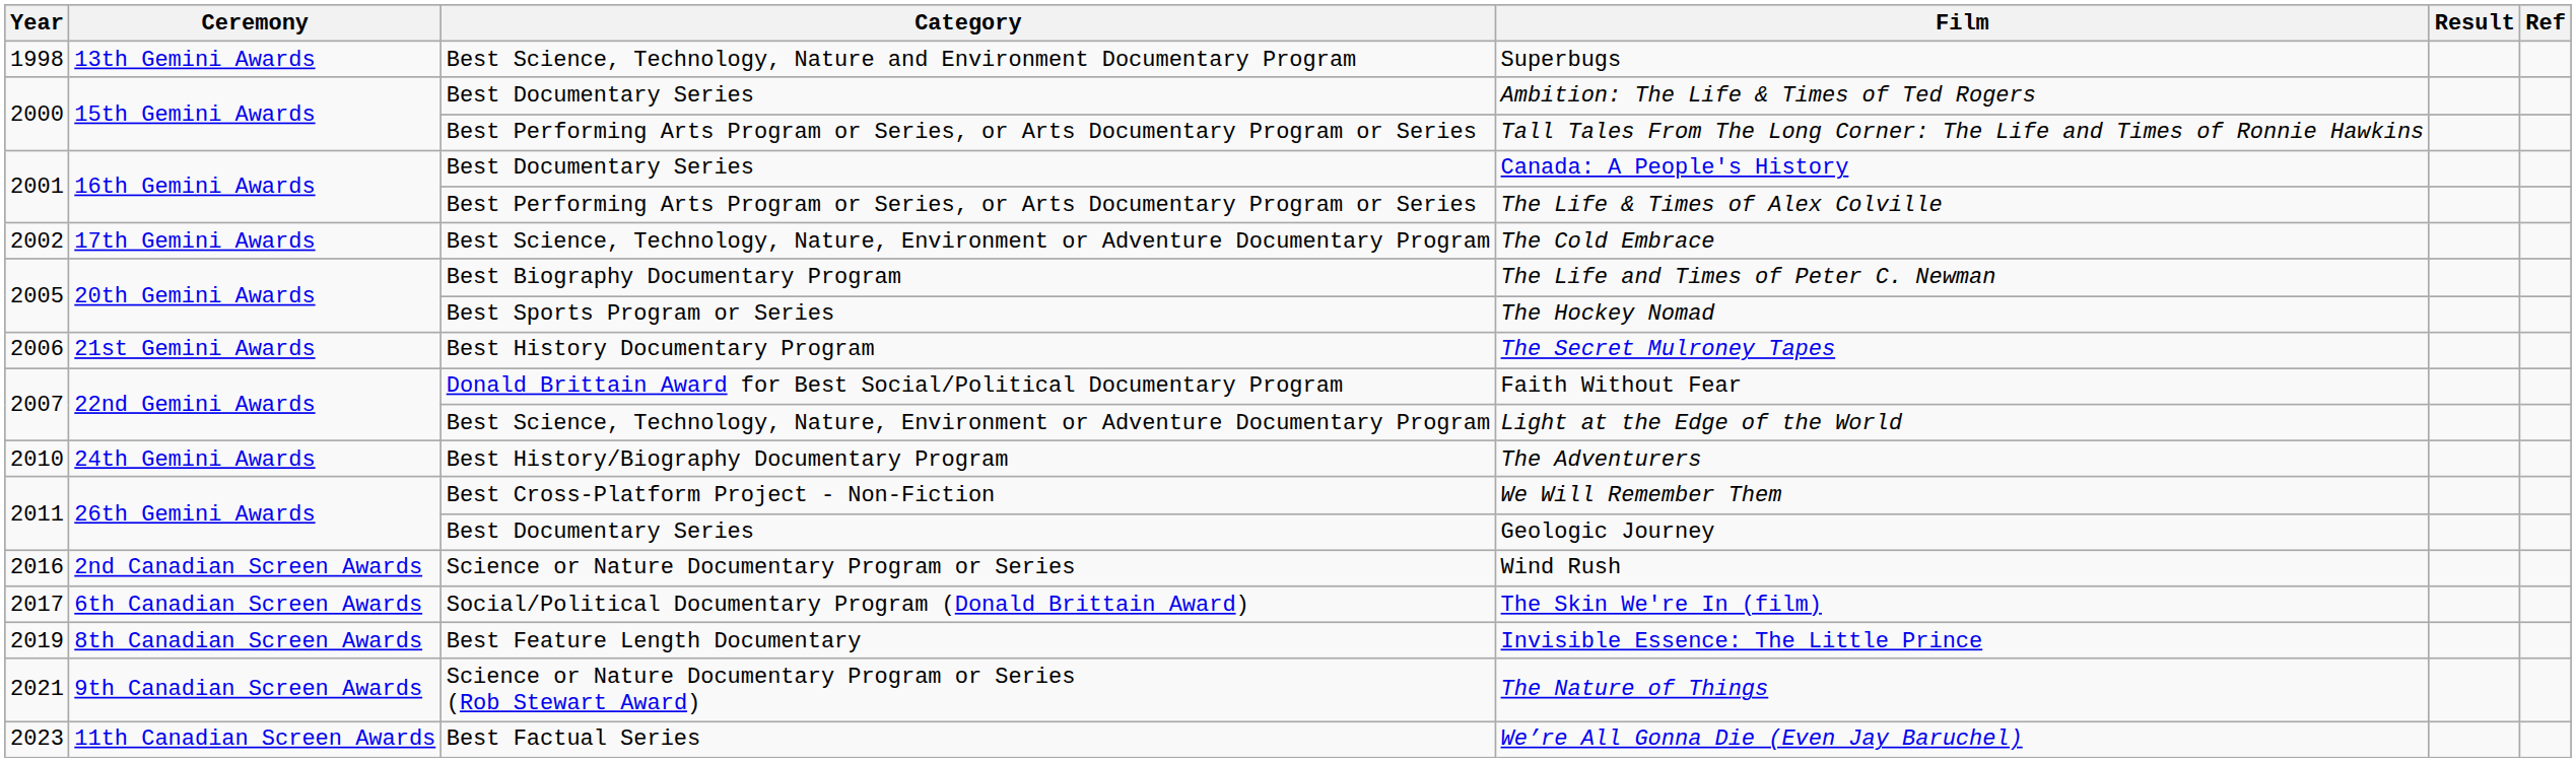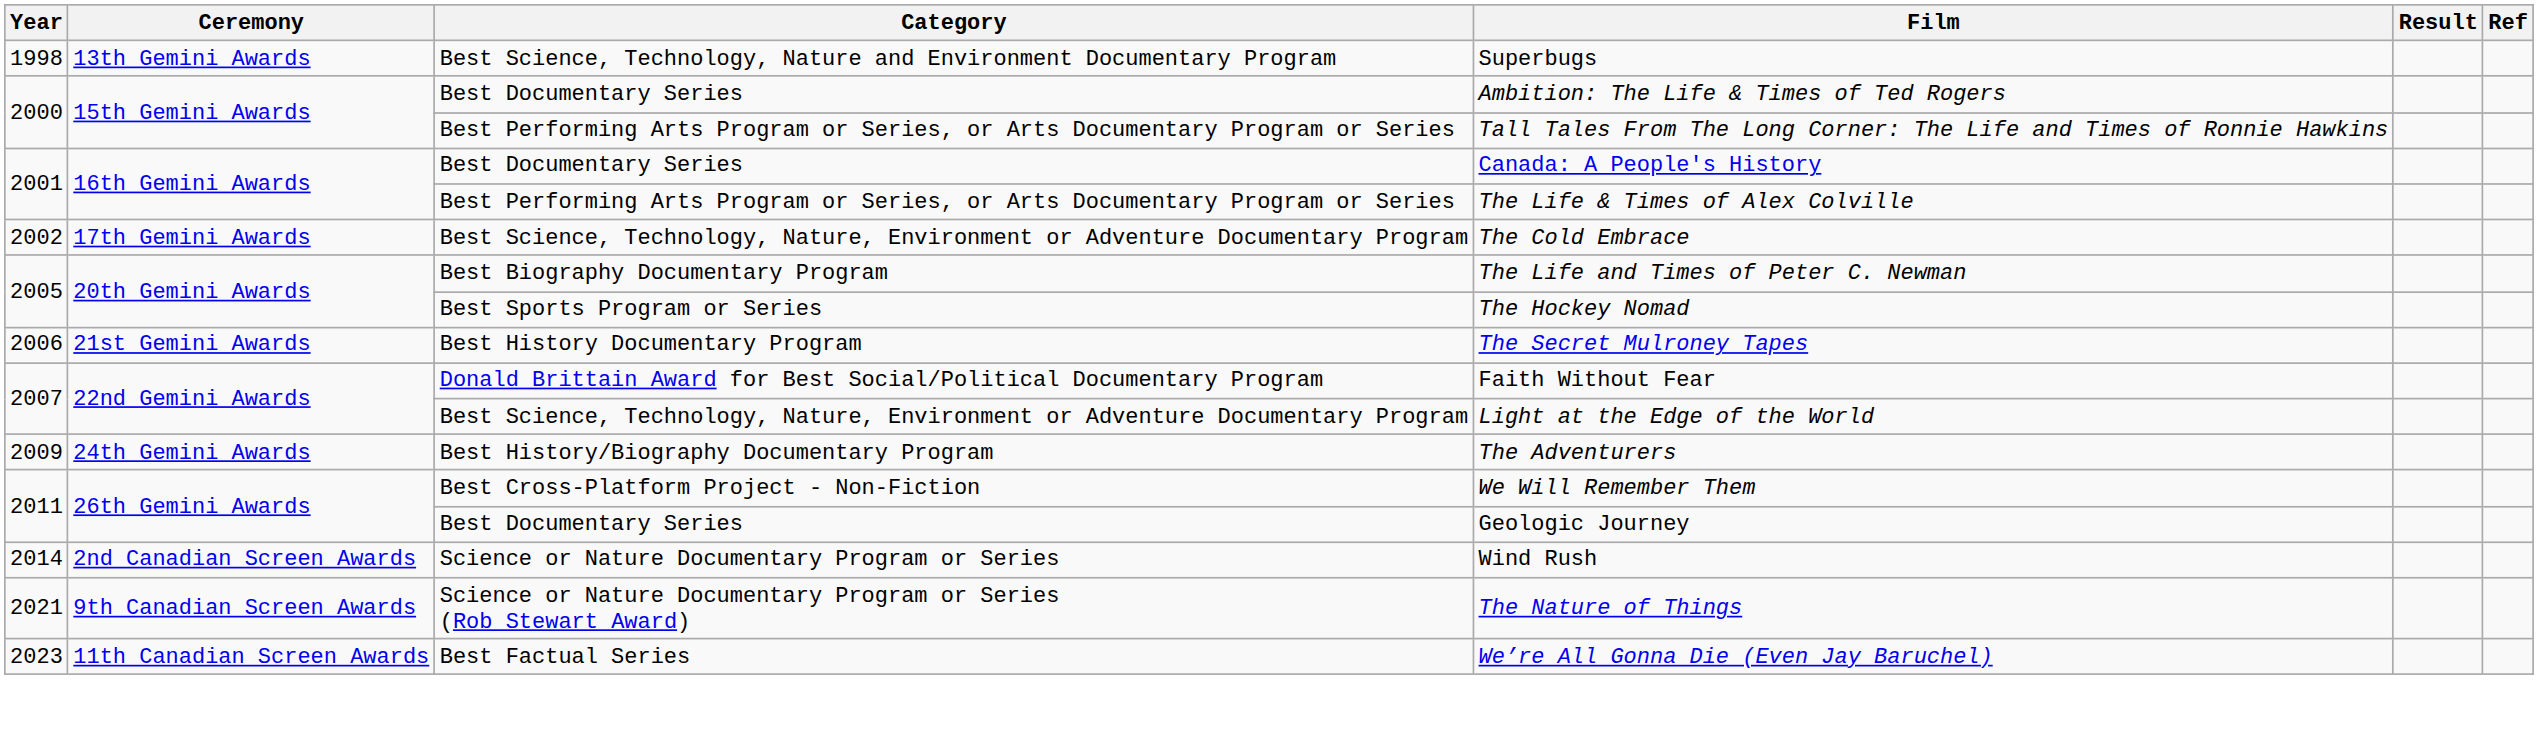The Adventurers | Year: 2010 -> 2009
Wind Rush | Year: 2016 -> 2014
- row: 2017 | 6th Canadian Screen Awards | Social/Political Documentary Program (Donald Brittain Award) | The Skin We're In (film)
- row: 2019 | 8th Canadian Screen Awards | Best Feature Length Documentary | Invisible Essence: The Little Prince
